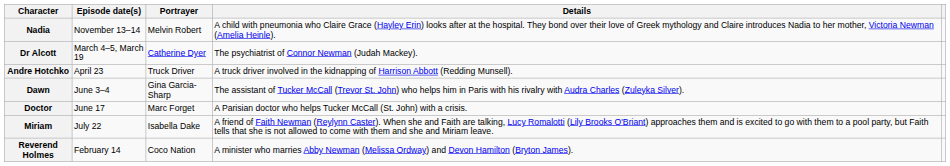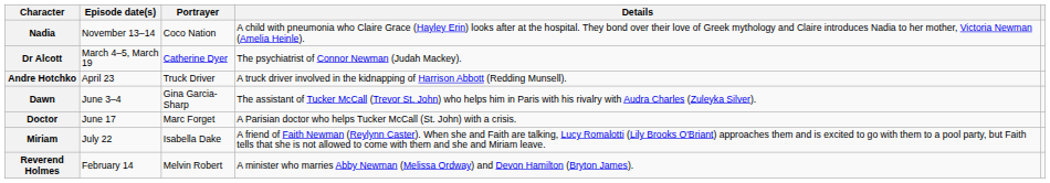Nadia | Portrayer: Melvin Robert -> Coco Nation
Reverend Holmes | Portrayer: Coco Nation -> Melvin Robert
